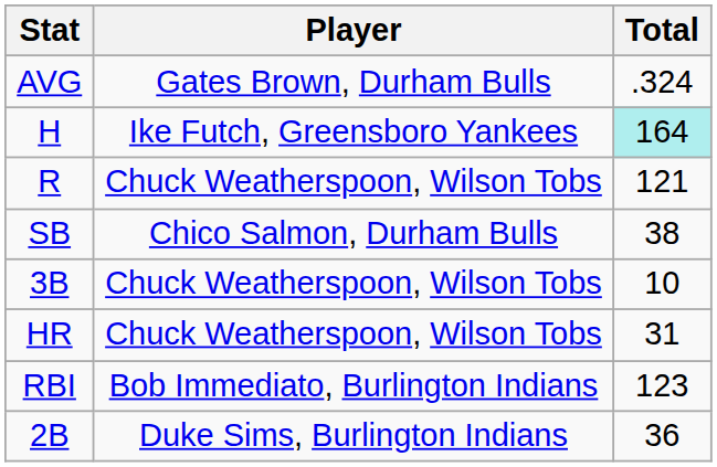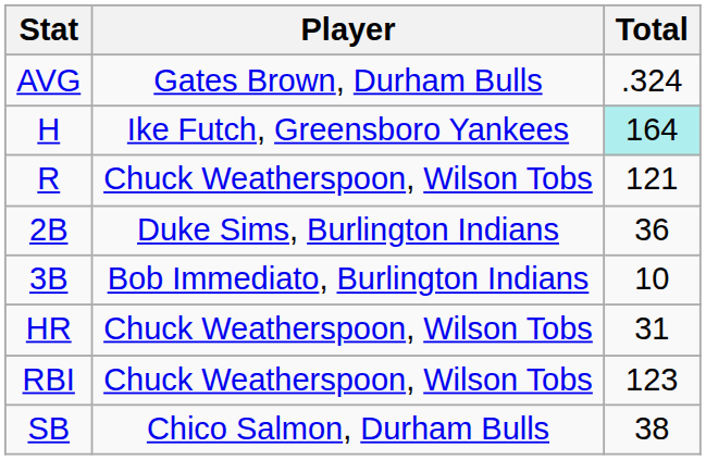rows swapped: 2B <-> SB
3B | Player: Chuck Weatherspoon, Wilson Tobs -> Bob Immediato, Burlington Indians
RBI | Player: Bob Immediato, Burlington Indians -> Chuck Weatherspoon, Wilson Tobs
